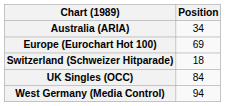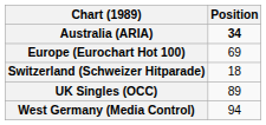Australia (ARIA) | Position: normal -> bold
UK Singles (OCC) | Position: 84 -> 89
